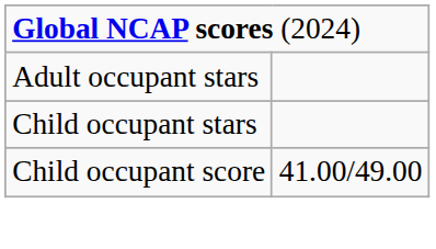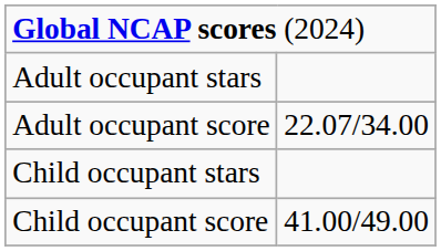+ row: Adult occupant score | 22.07/34.00
